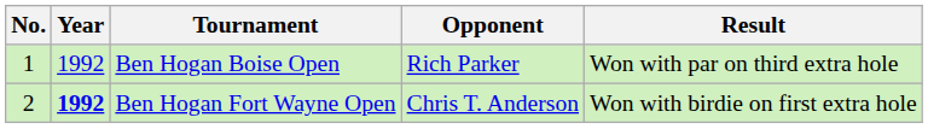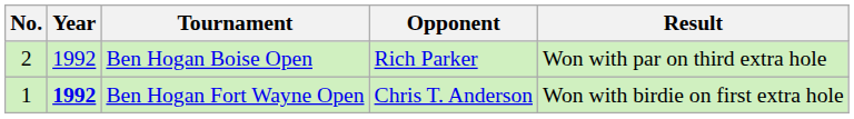Ben Hogan Boise Open | No.: 1 -> 2
Ben Hogan Fort Wayne Open | No.: 2 -> 1
